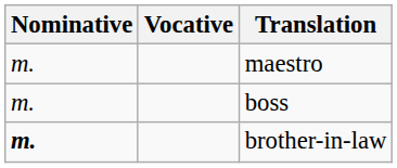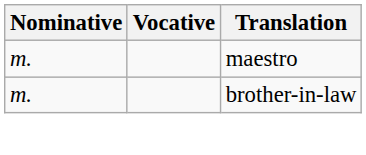- row: m. | boss
brother-in-law | Nominative: bold -> normal
